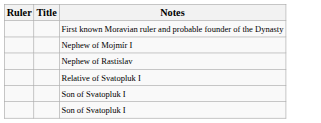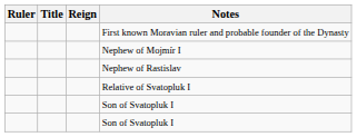+ column: Reign
